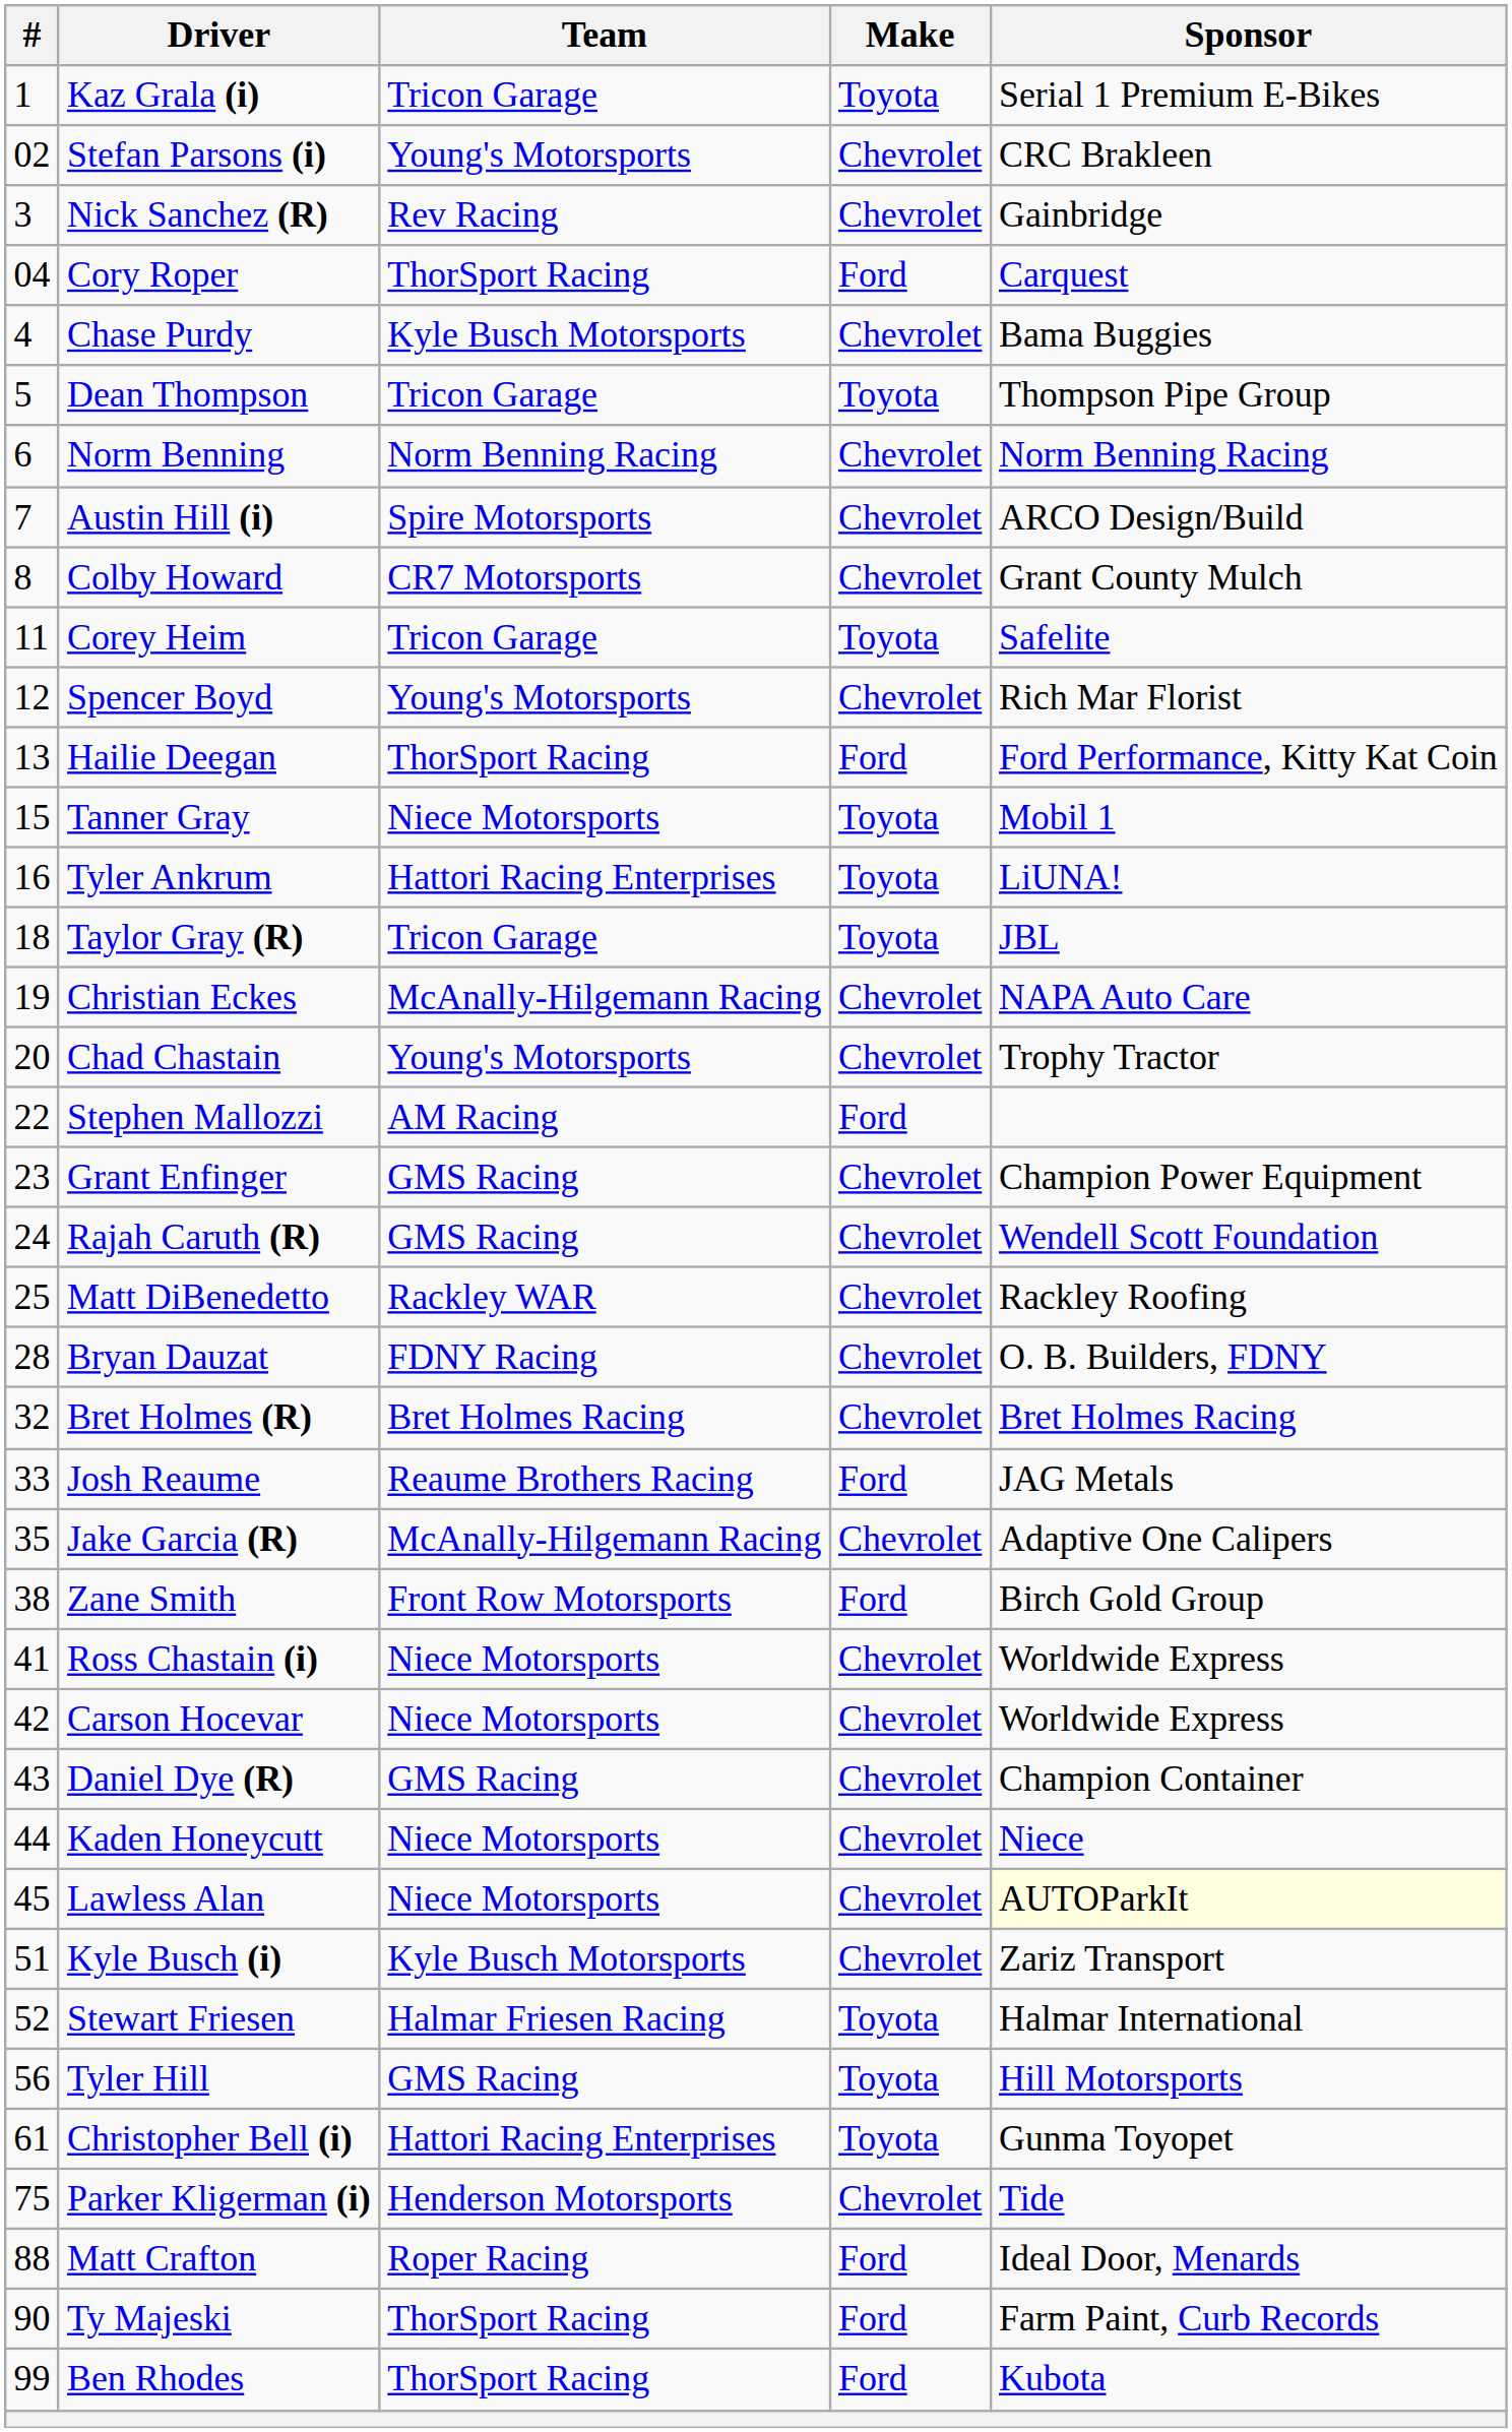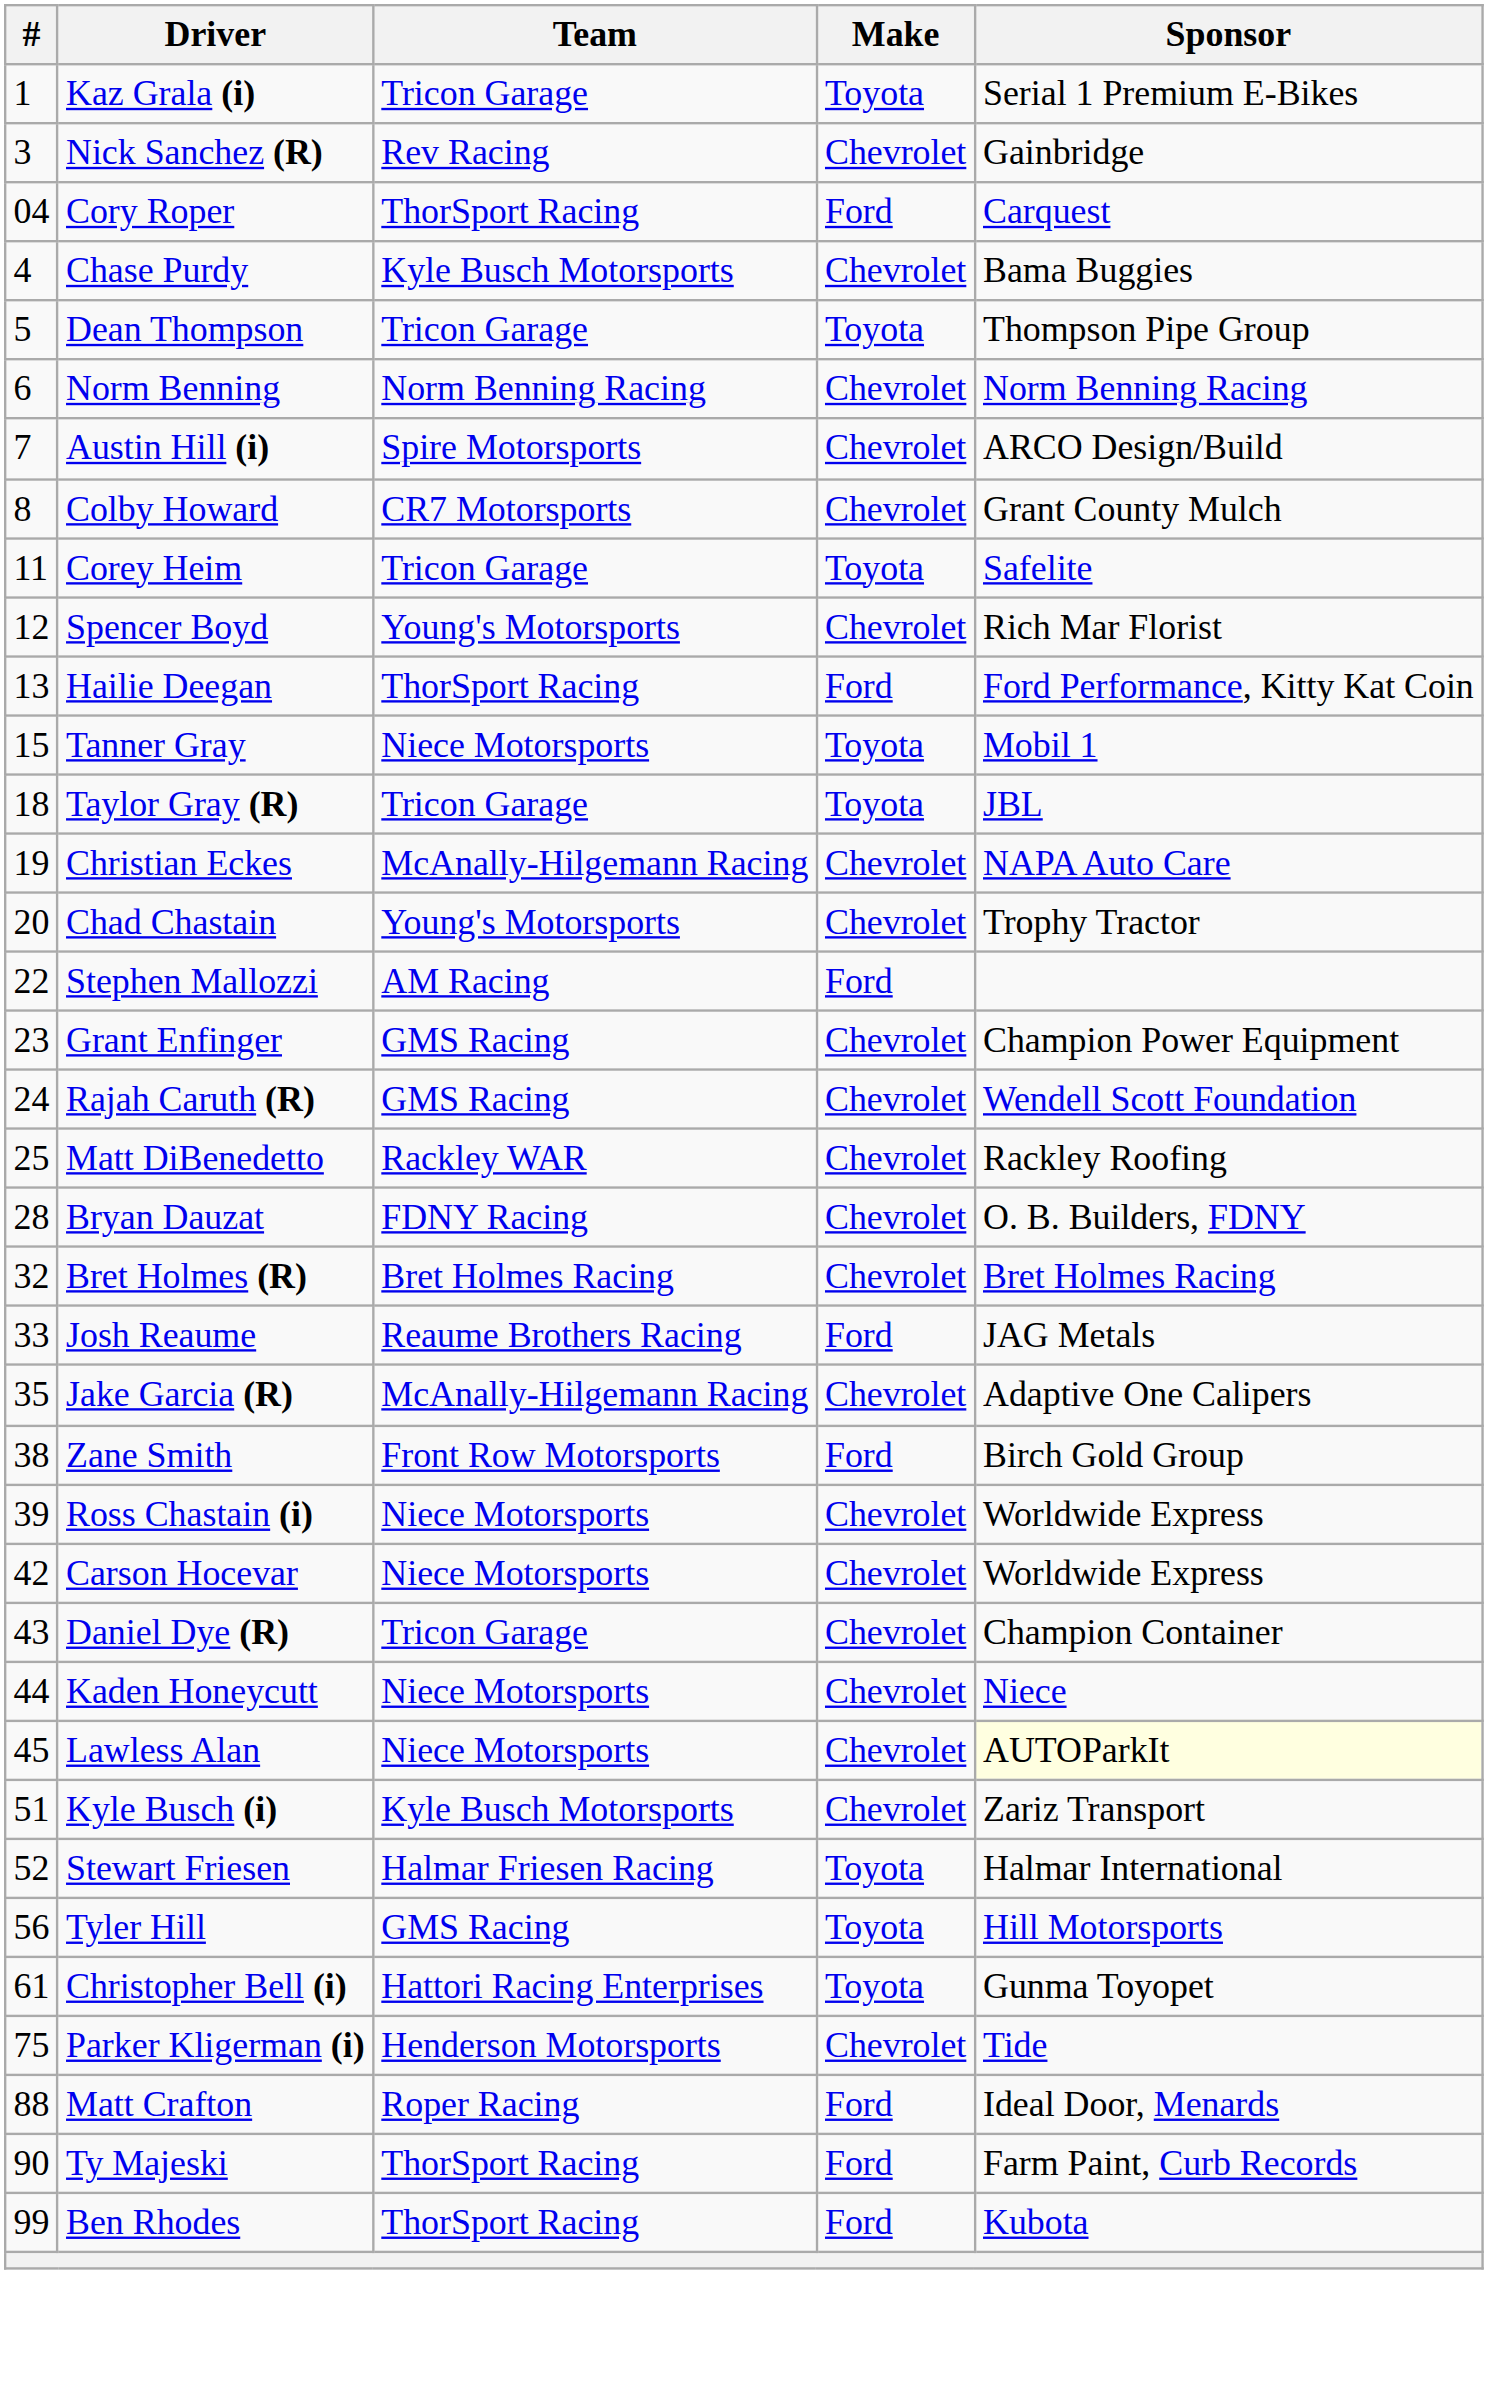- row: 02 | Stefan Parsons (i) | Young's Motorsports | Chevrolet | CRC Brakleen
- row: 16 | Tyler Ankrum | Hattori Racing Enterprises | Toyota | LiUNA!
Ross Chastain (i) | #: 41 -> 39
Daniel Dye (R) | Team: GMS Racing -> Tricon Garage
